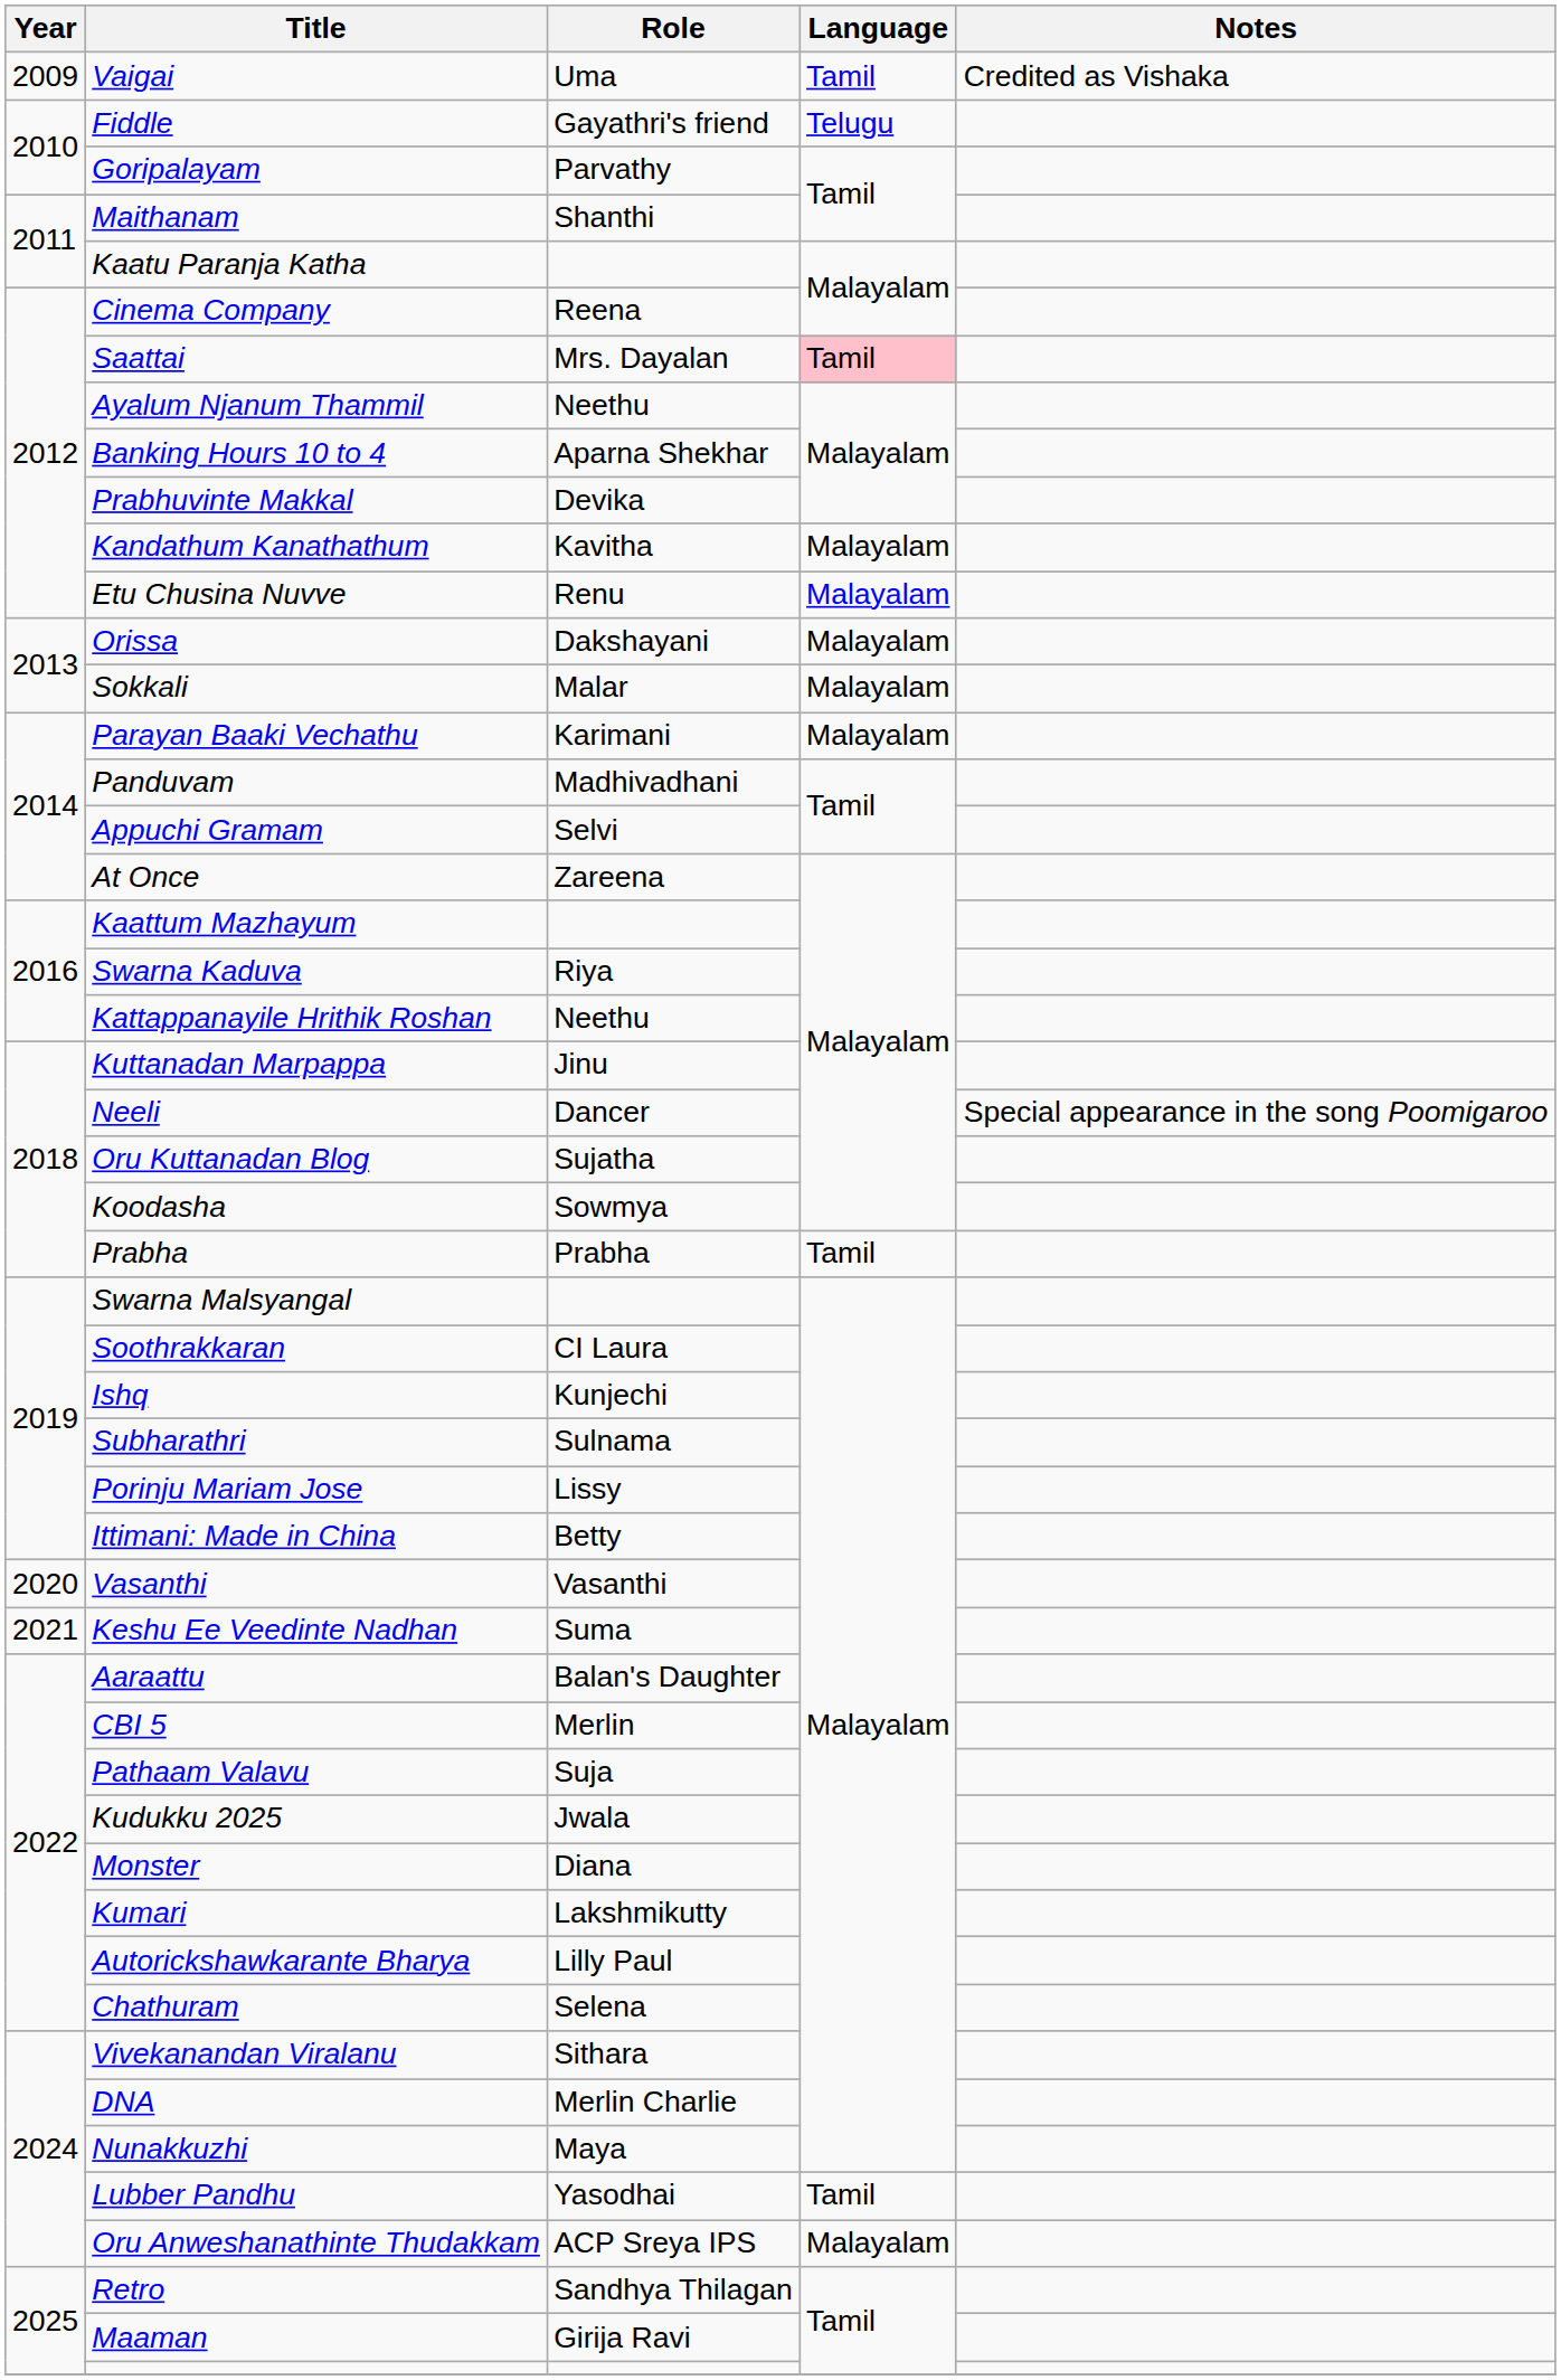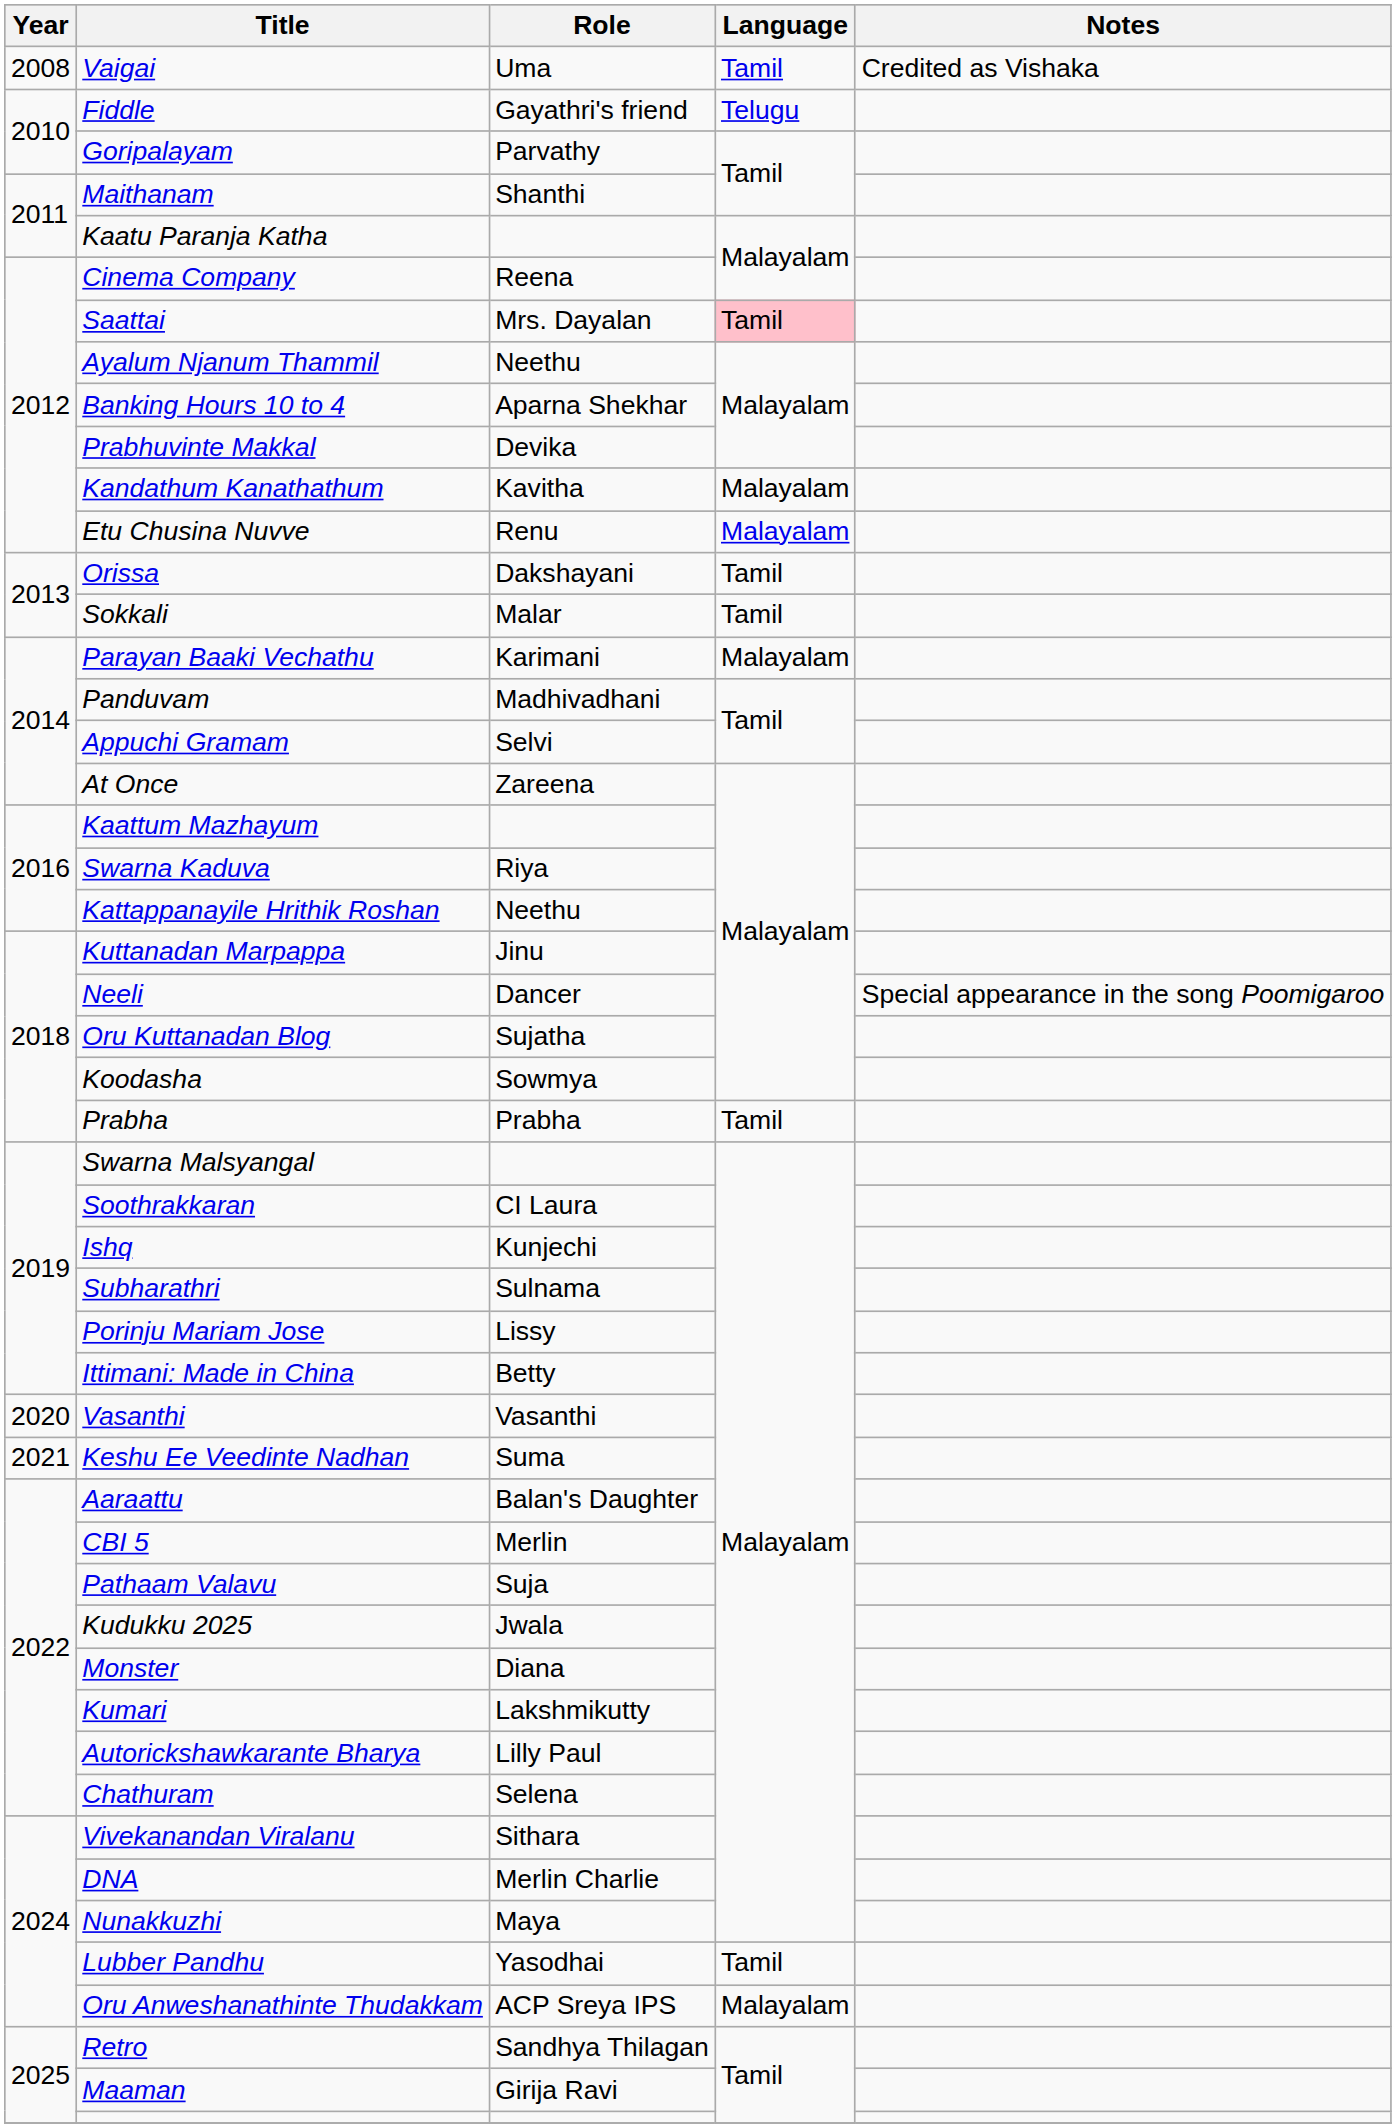Vaigai | Year: 2009 -> 2008
Orissa | Language: Malayalam -> Tamil
Sokkali | Language: Malayalam -> Tamil
